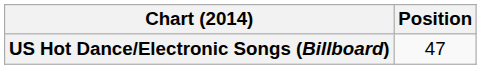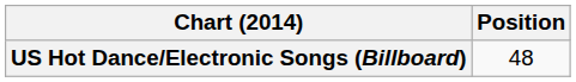US Hot Dance/Electronic Songs (Billboard) | Position: 47 -> 48
